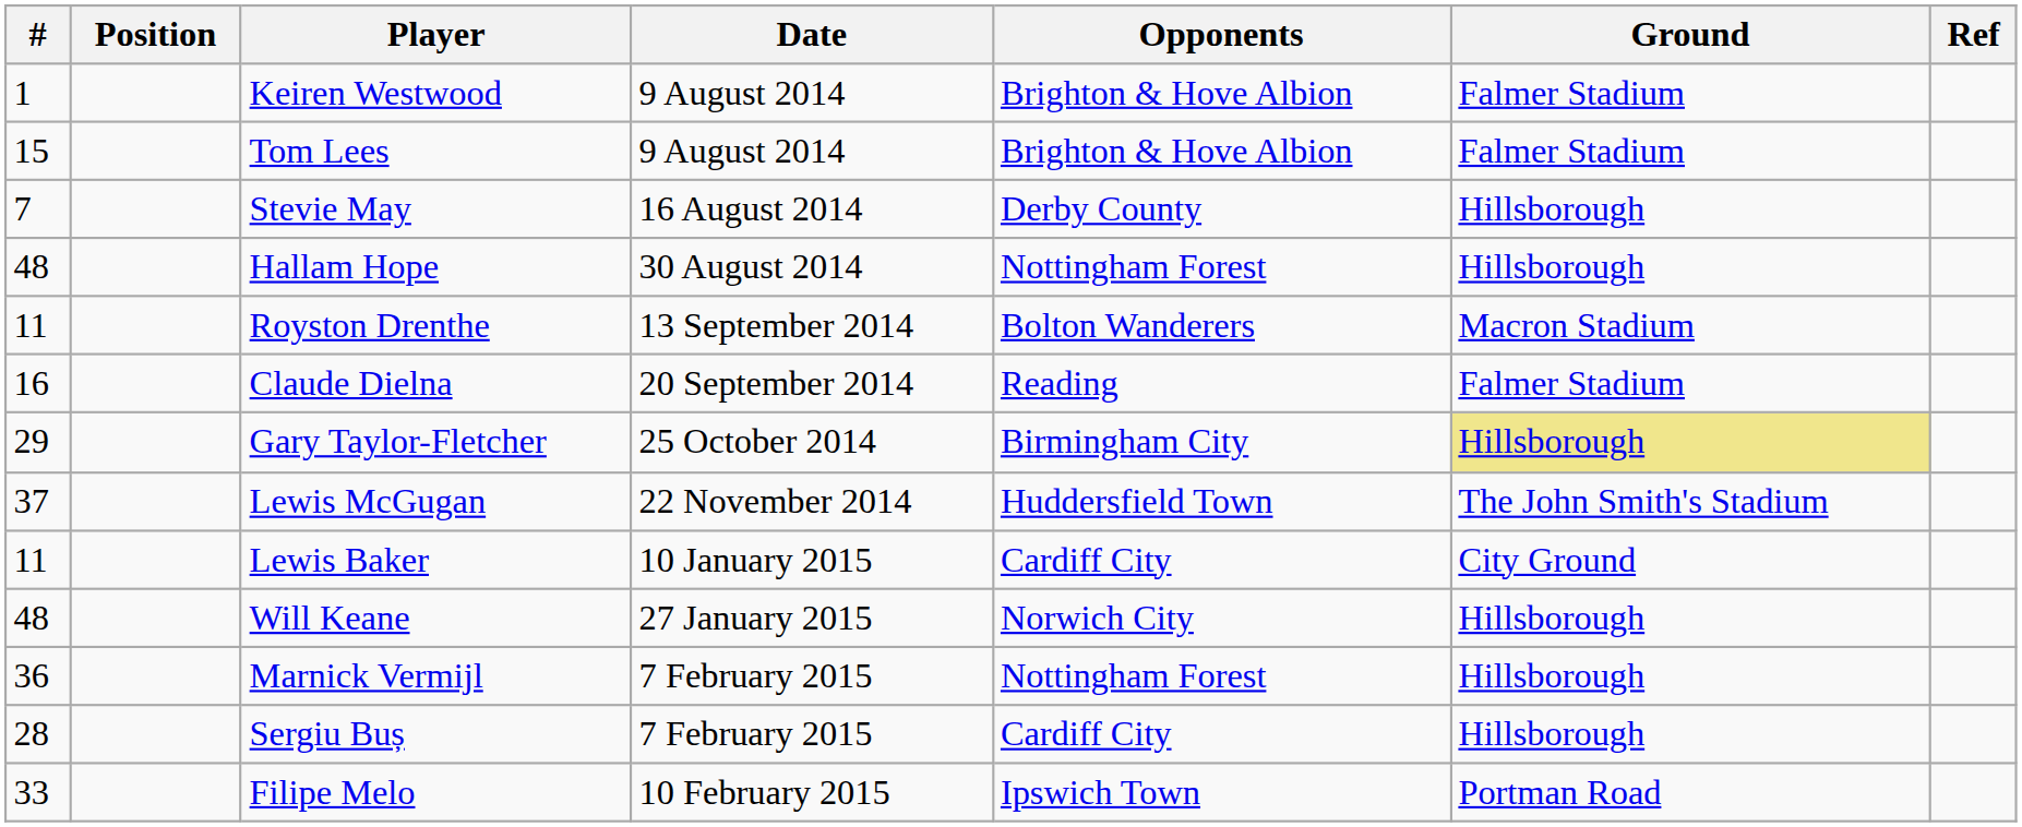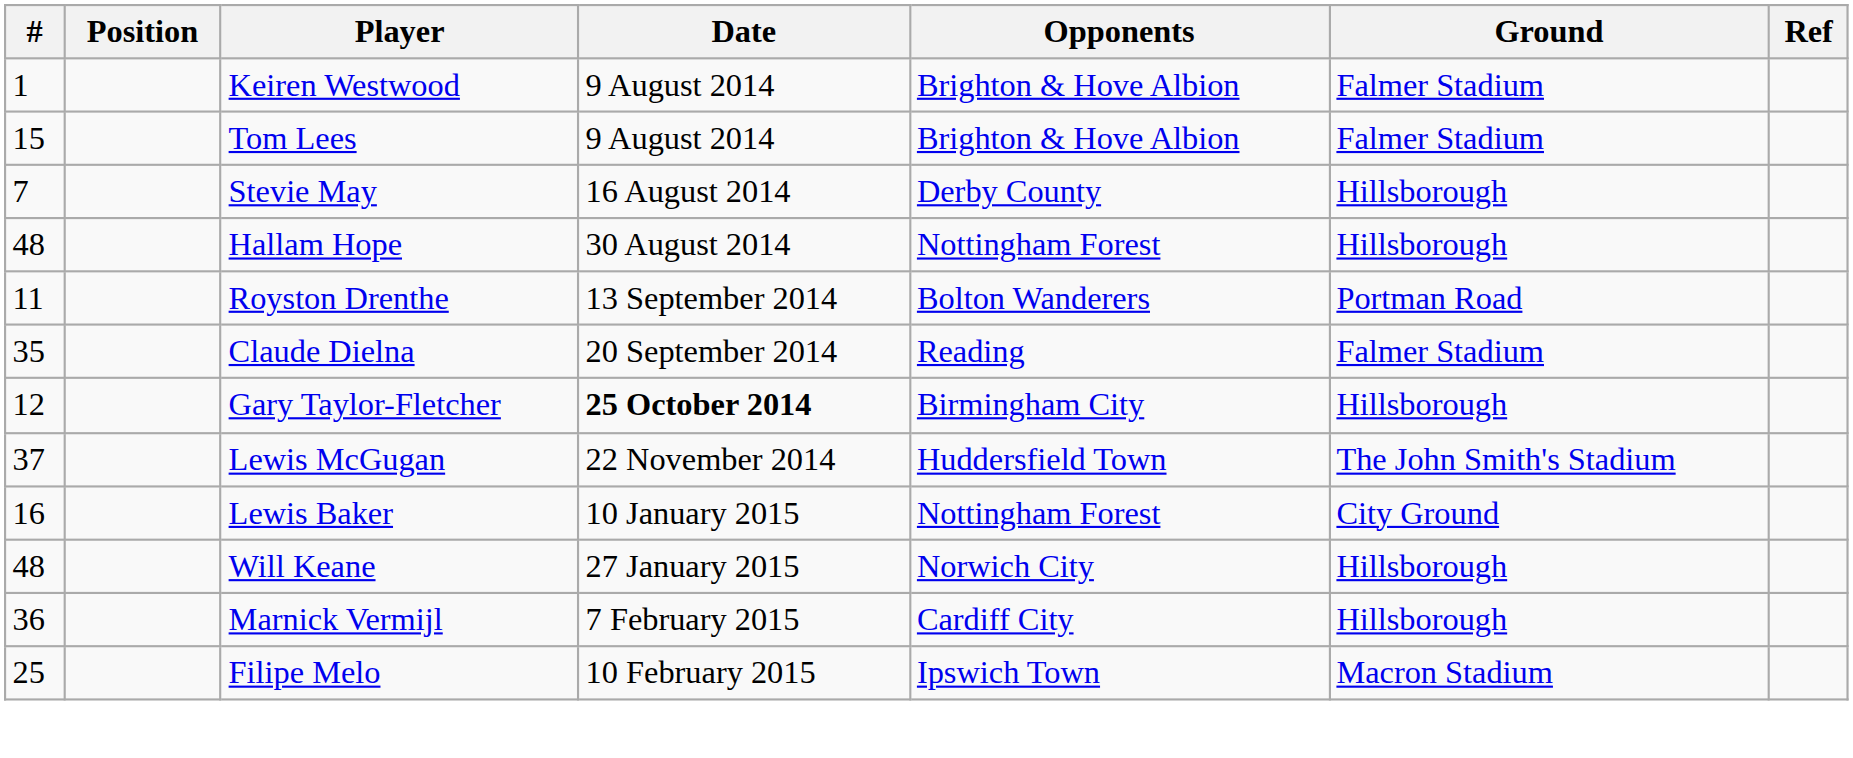Royston Drenthe | Ground: Macron Stadium -> Portman Road
Claude Dielna | #: 16 -> 35
Gary Taylor-Fletcher | #: 29 -> 12
Gary Taylor-Fletcher | Date: normal -> bold
Gary Taylor-Fletcher | Ground: khaki background -> no background
Lewis Baker | #: 11 -> 16
Lewis Baker | Opponents: Cardiff City -> Nottingham Forest
Marnick Vermijl | Opponents: Nottingham Forest -> Cardiff City
- row: 28 | Sergiu Buș | 7 February 2015 | Cardiff City | Hillsborough
Filipe Melo | #: 33 -> 25
Filipe Melo | Ground: Portman Road -> Macron Stadium
